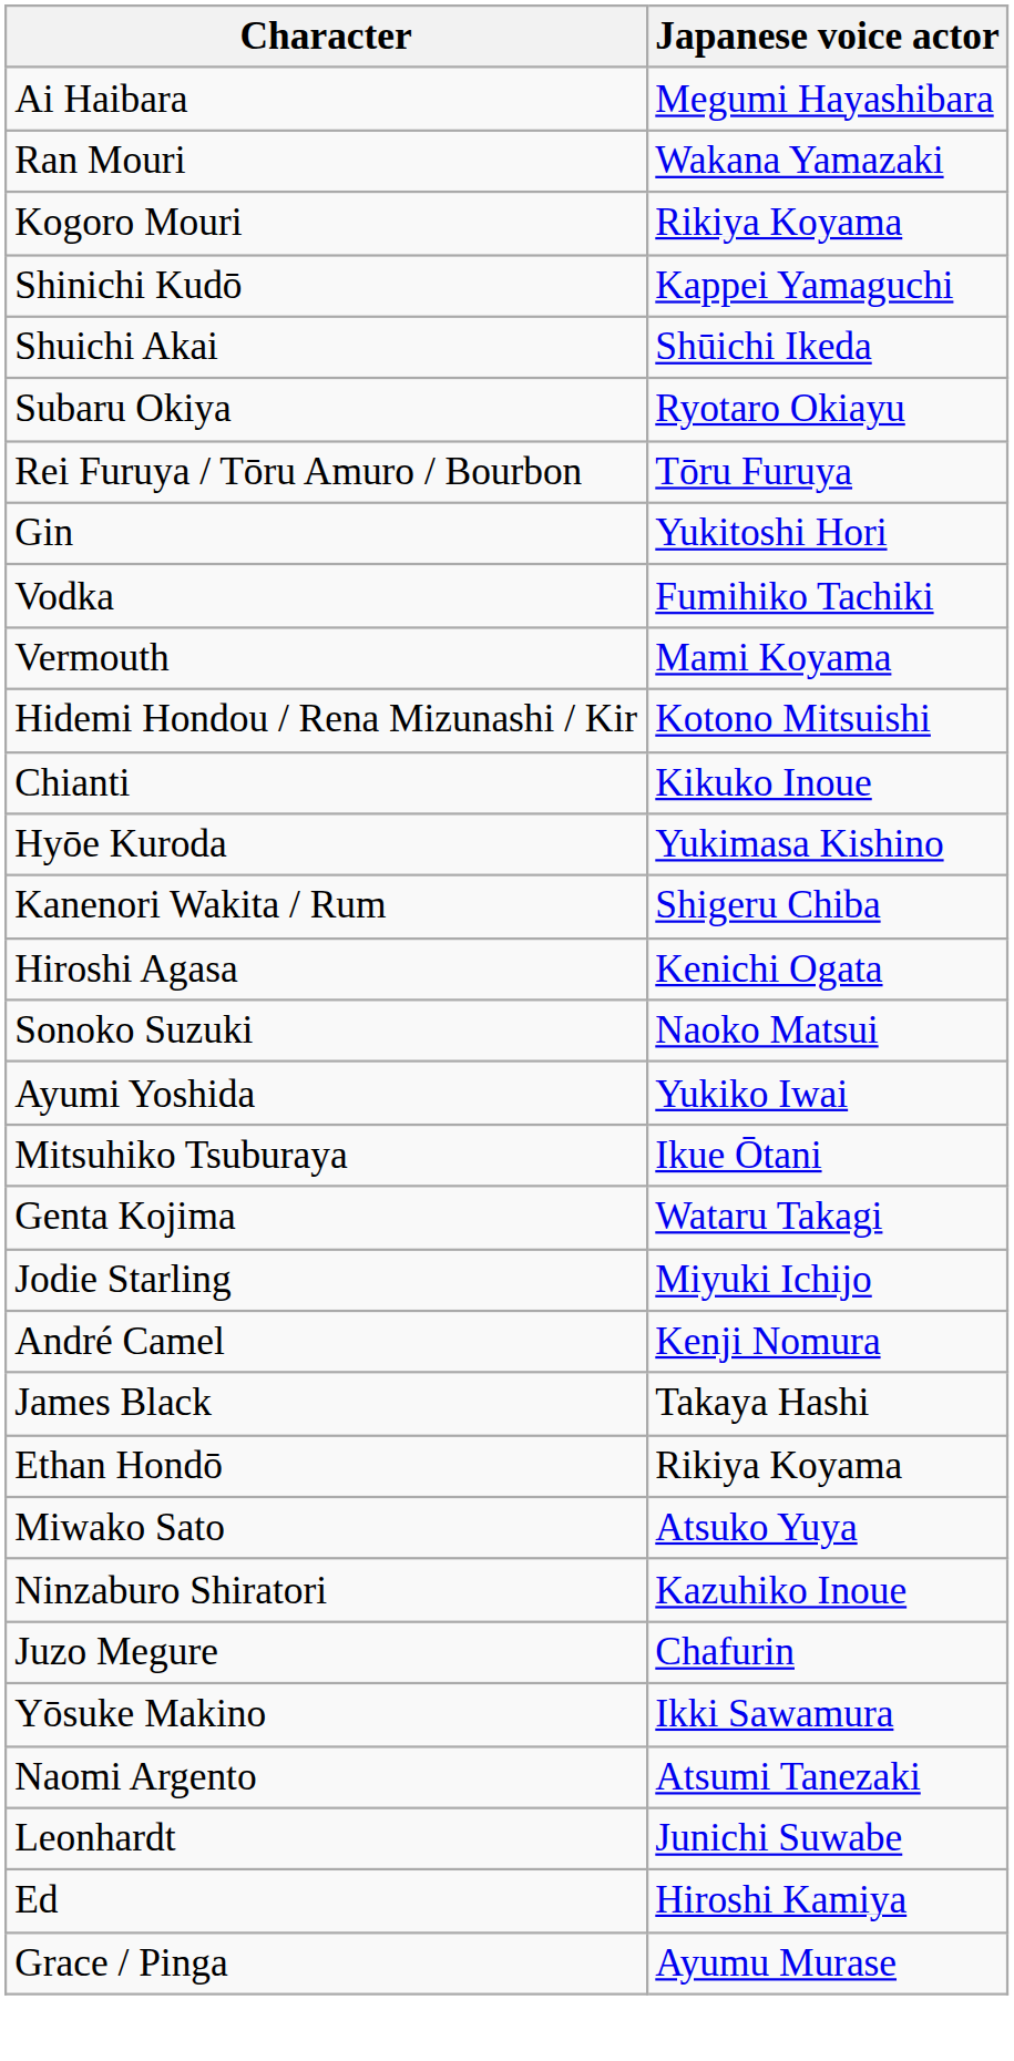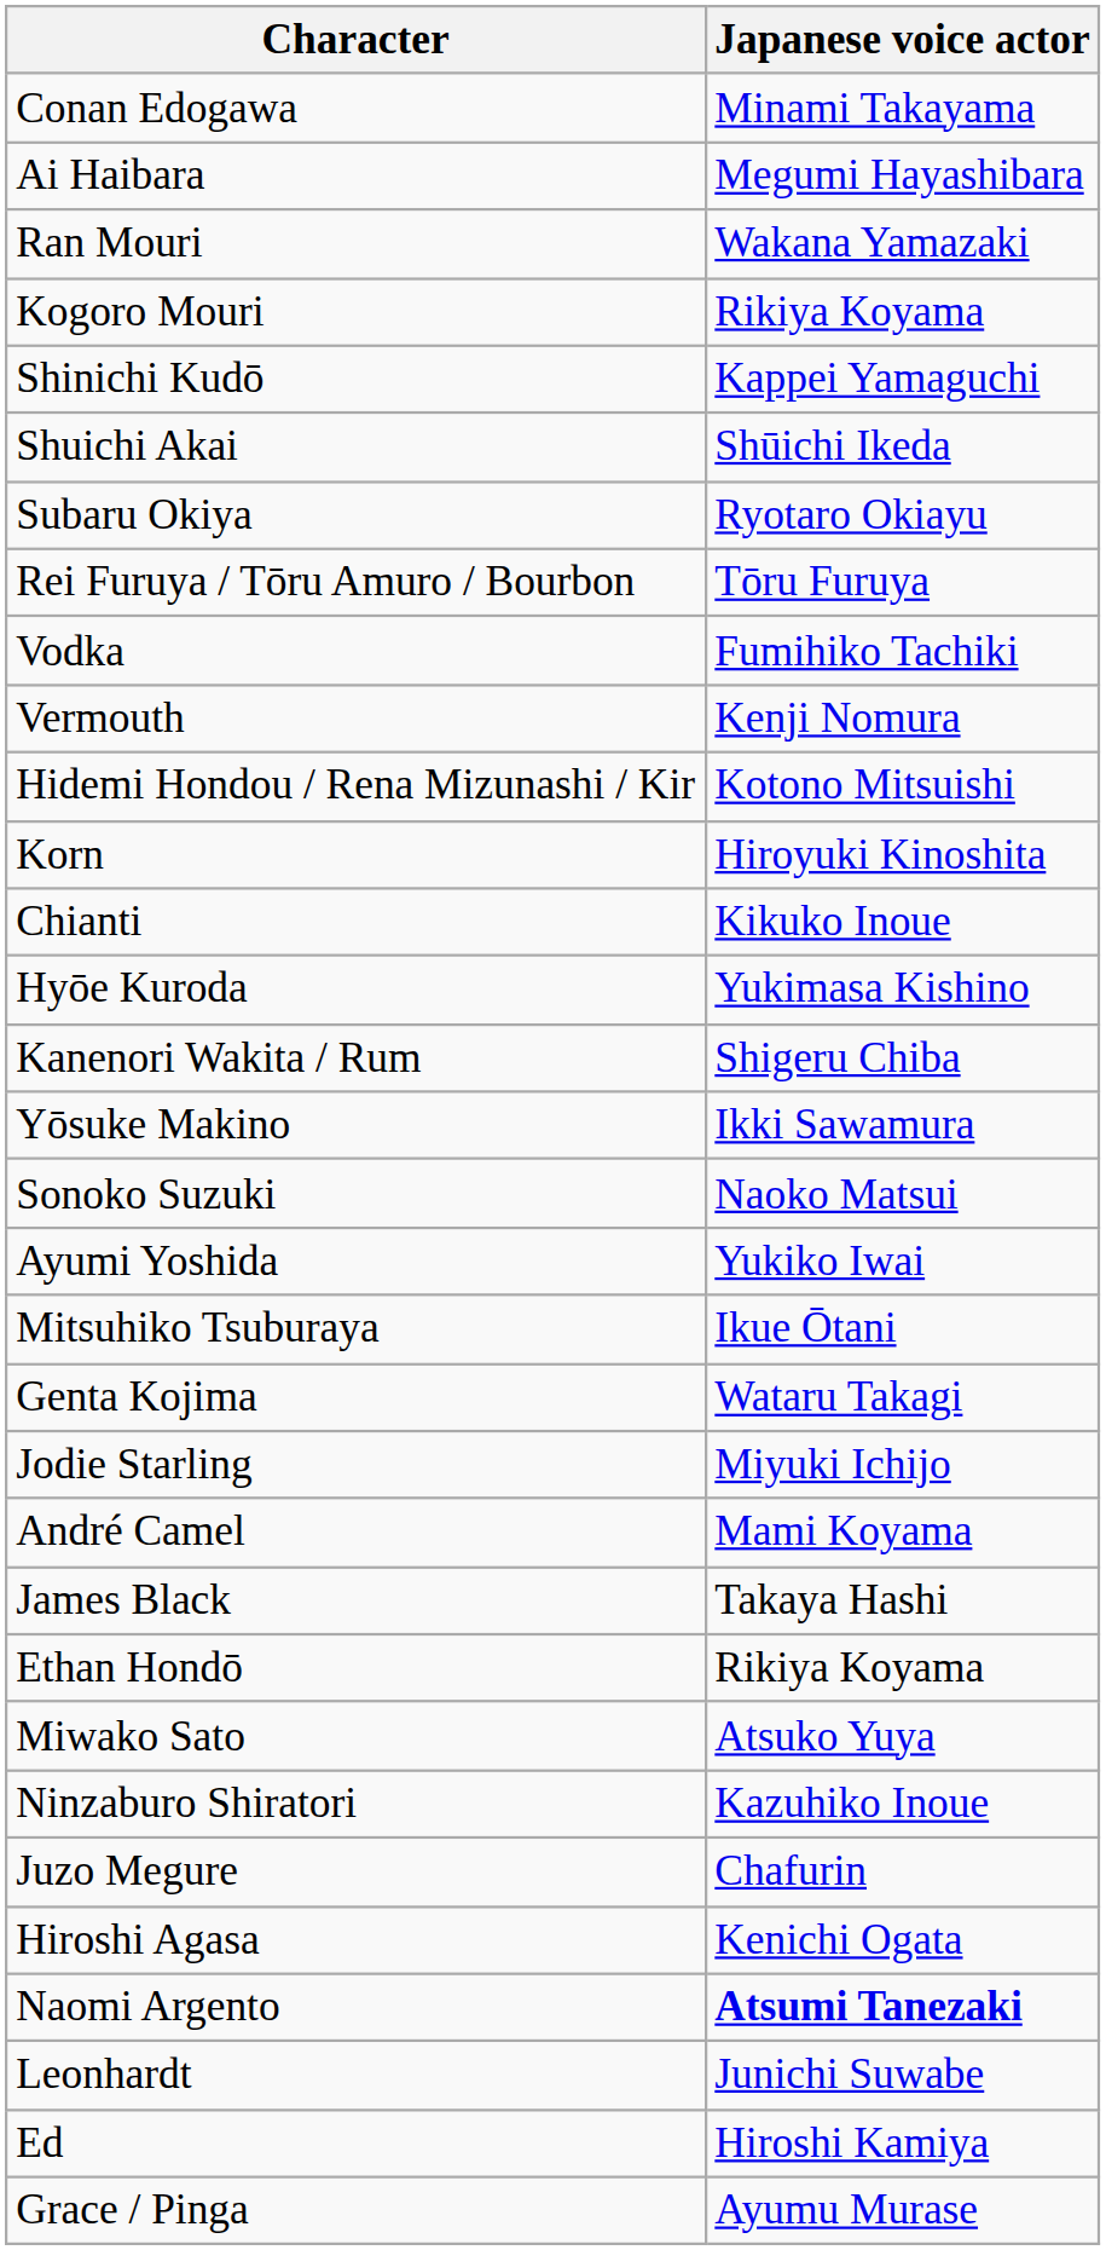+ row: Conan Edogawa | Minami Takayama
- row: Gin | Yukitoshi Hori
Vermouth | Japanese voice actor: Mami Koyama -> Kenji Nomura
+ row: Korn | Hiroyuki Kinoshita
rows swapped: Hiroshi Agasa <-> Yōsuke Makino
André Camel | Japanese voice actor: Kenji Nomura -> Mami Koyama
Naomi Argento | Japanese voice actor: normal -> bold
